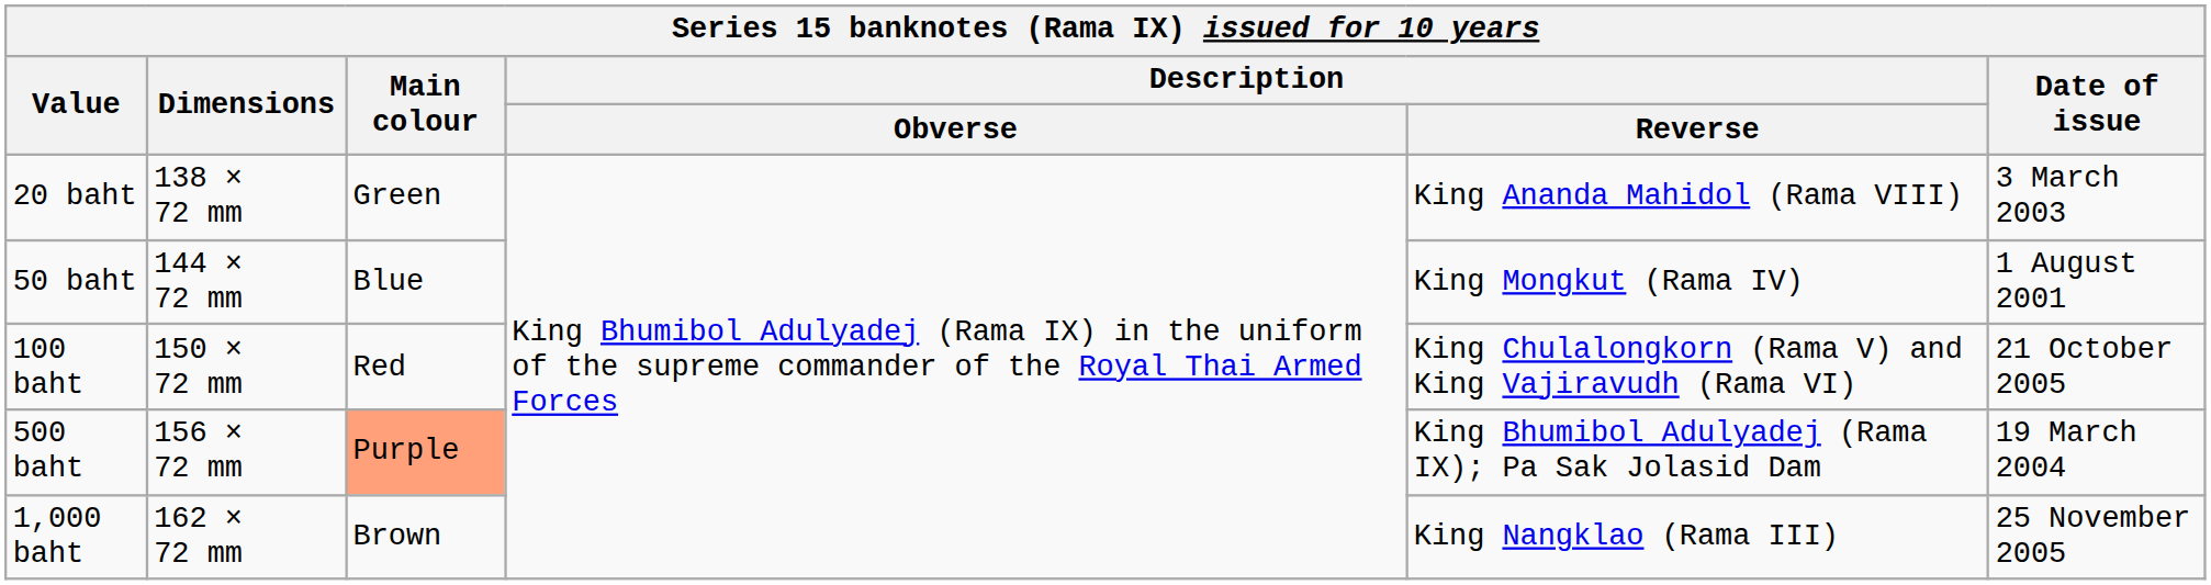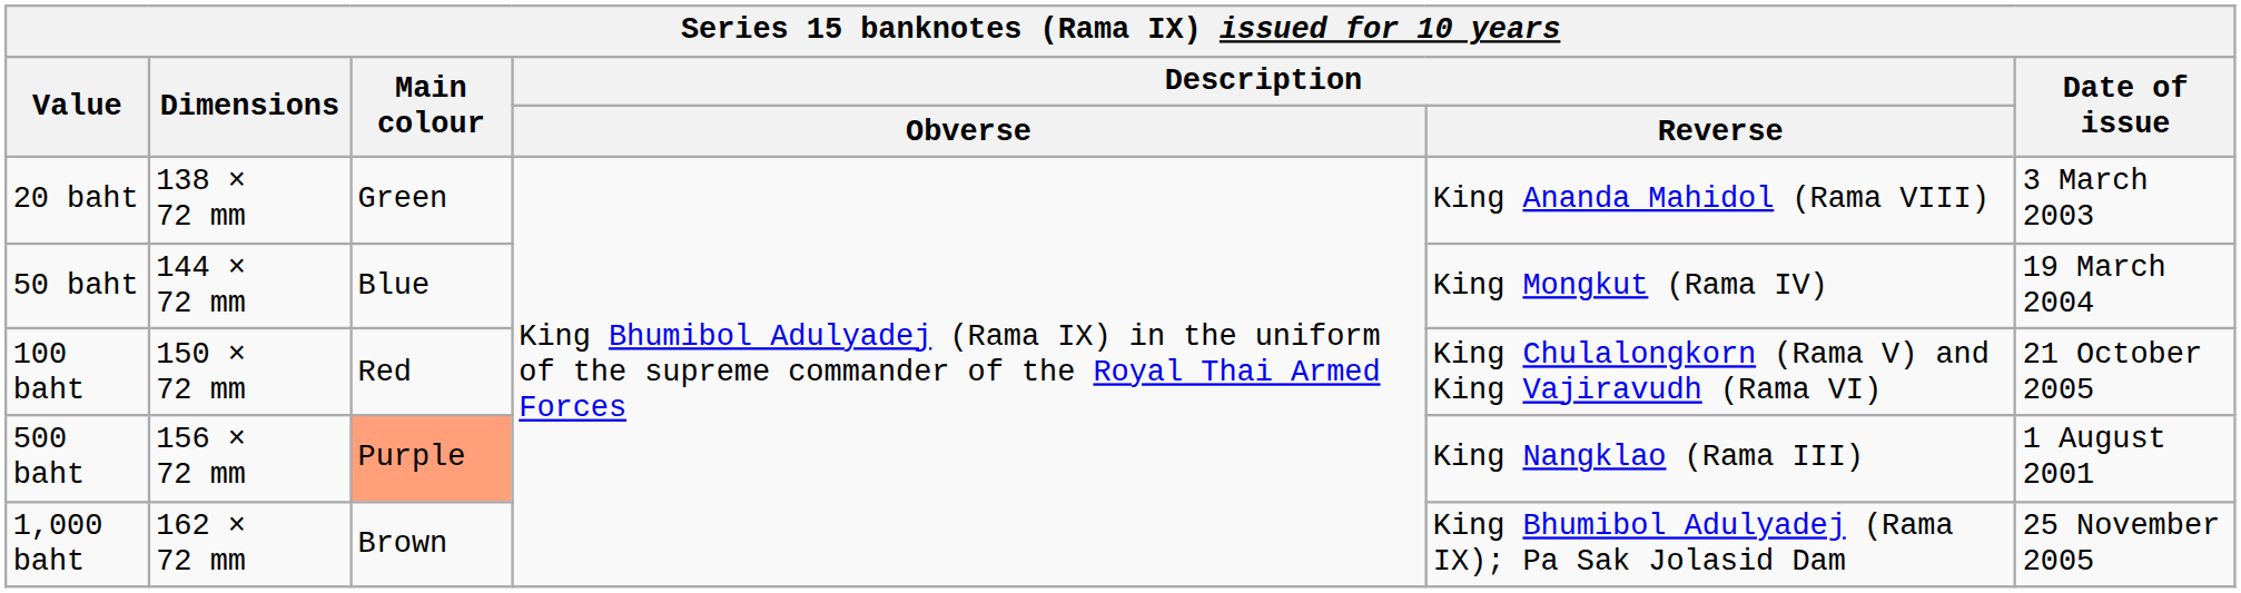50 baht | Date of issue: 1 August 2001 -> 19 March 2004
500 baht | Description / Reverse: King Bhumibol Adulyadej (Rama IX); Pa Sak Jolasid Dam -> King Nangklao (Rama III)
500 baht | Date of issue: 19 March 2004 -> 1 August 2001
1,000 baht | Description / Reverse: King Nangklao (Rama III) -> King Bhumibol Adulyadej (Rama IX); Pa Sak Jolasid Dam
